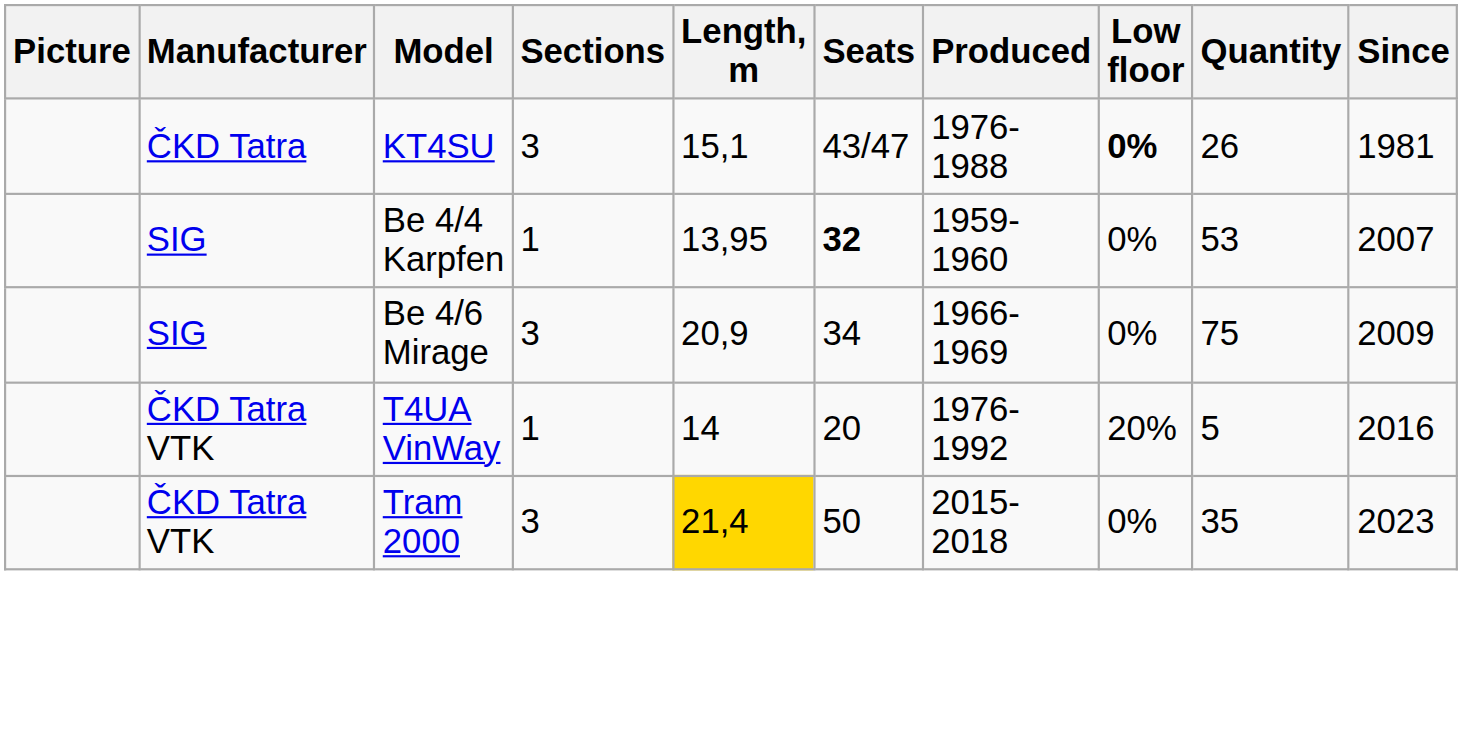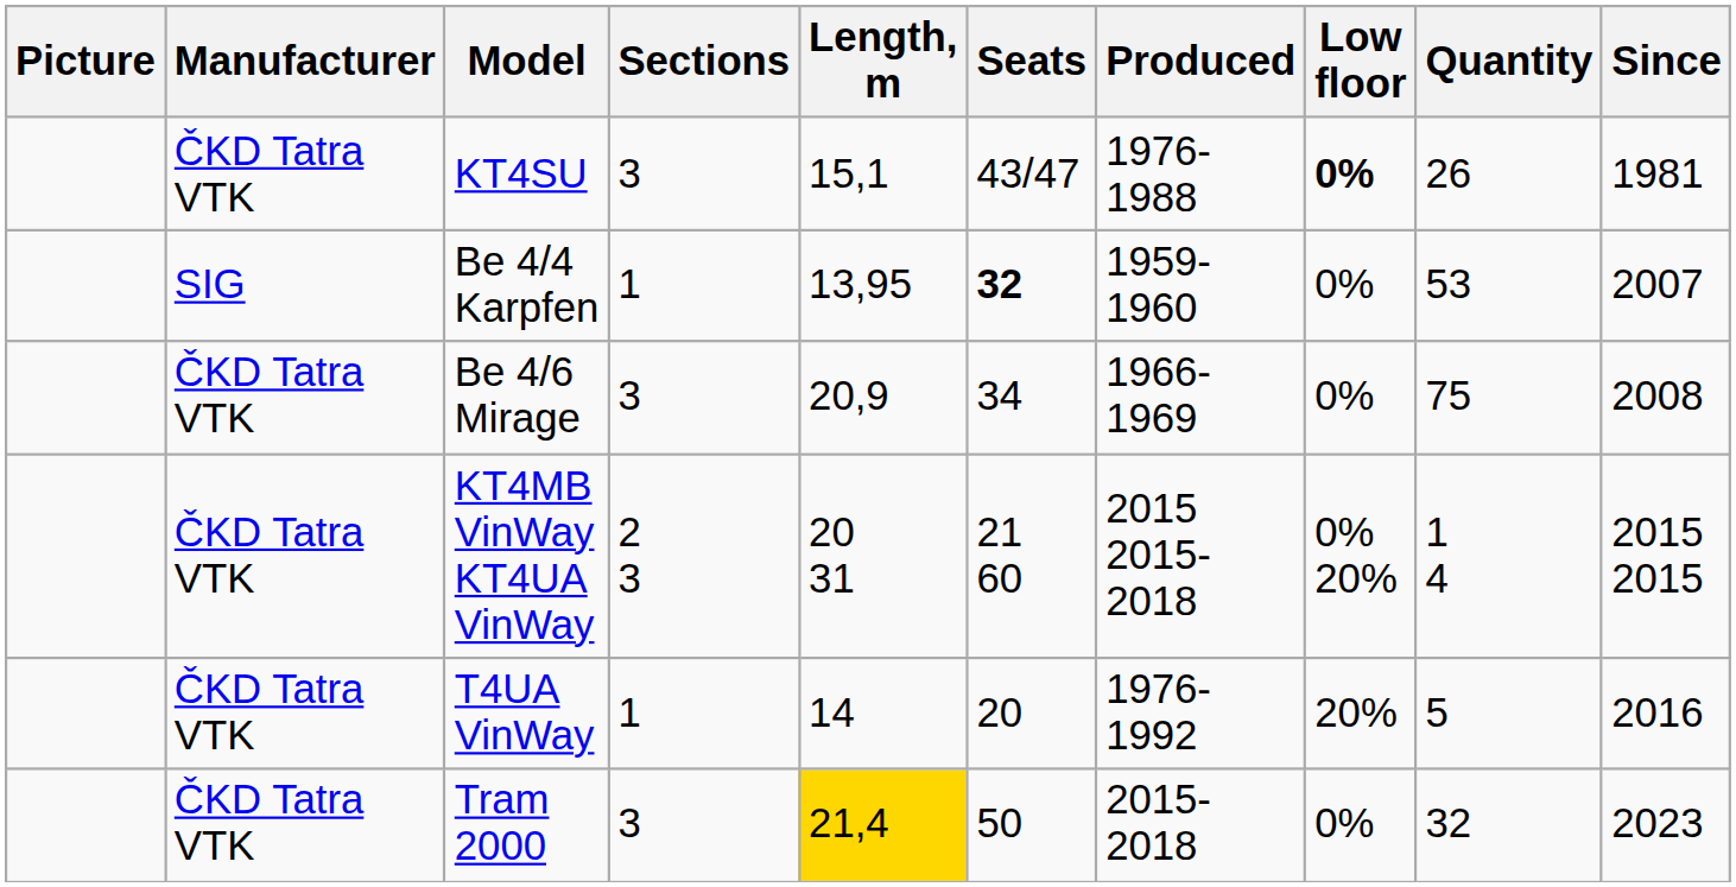KT4SU | Manufacturer: ČKD Tatra -> ČKD Tatra VTK
Be 4/6 Mirage | Manufacturer: SIG -> ČKD Tatra VTK
Be 4/6 Mirage | Since: 2009 -> 2008
+ row: ČKD Tatra VTK | KT4MB VinWay KT4UA VinWay | 2 3 | 20 31 | 21 60 | 2015 2015-2018 | 0% 20% | 1 4 | 2015 2015
Tram 2000 | Quantity: 35 -> 32
